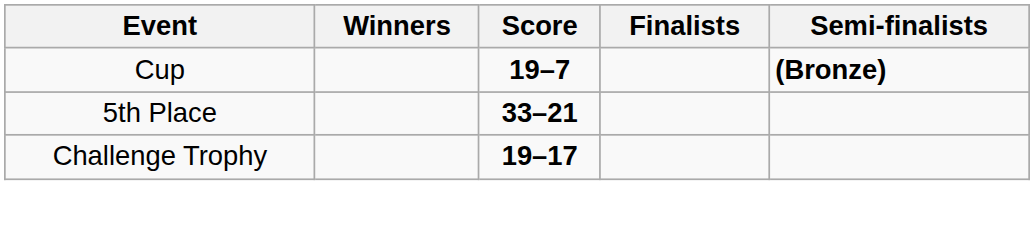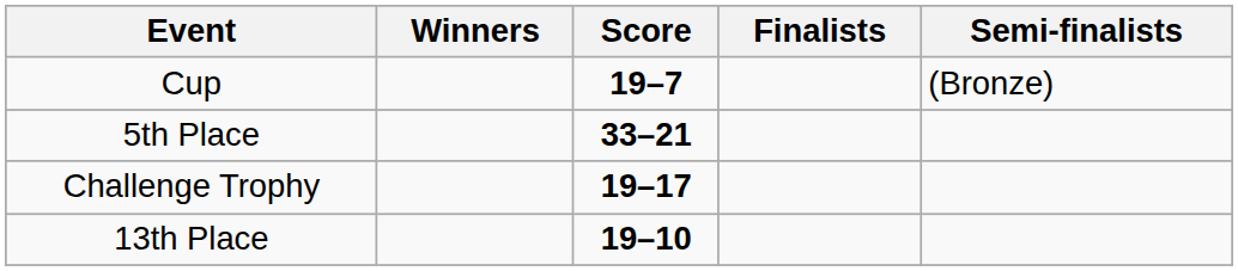Cup | Semi-finalists: bold -> normal
+ row: 13th Place | 19–10
